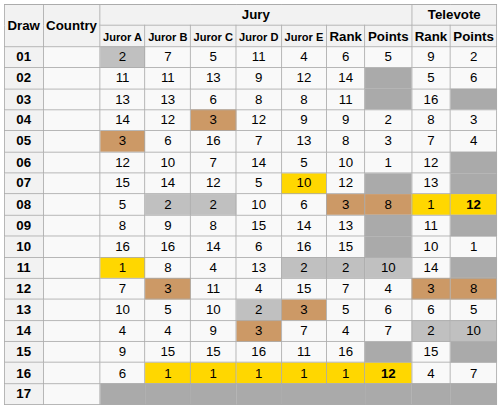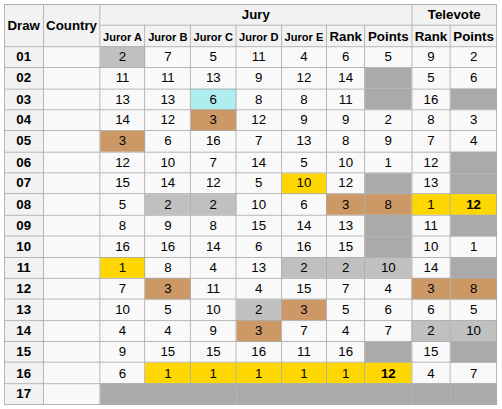03 | Jury / Juror C: no background -> paleturquoise background
05 | Jury / Points: 3 -> 9
